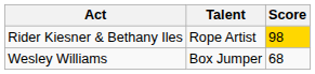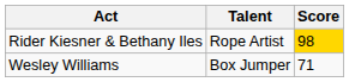Wesley Williams | Score: 68 -> 71
